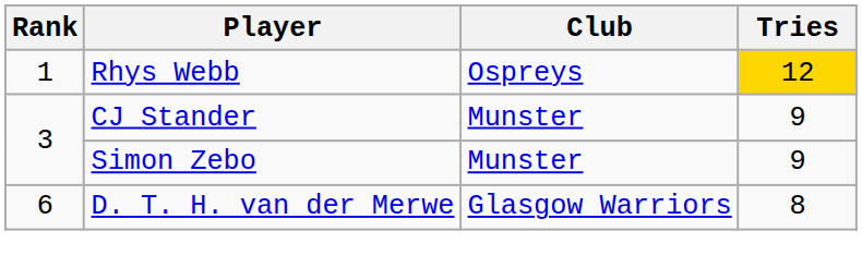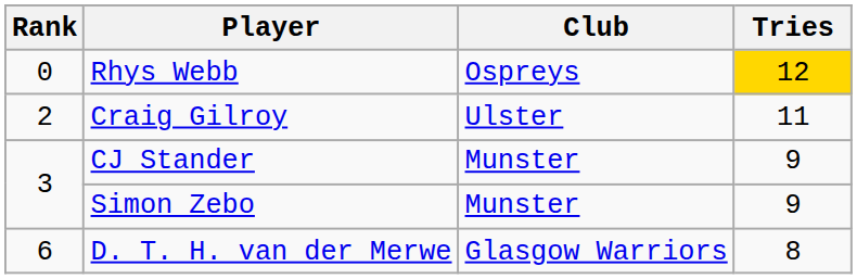Rhys Webb | Rank: 1 -> 0
+ row: 2 | Craig Gilroy | Ulster | 11
